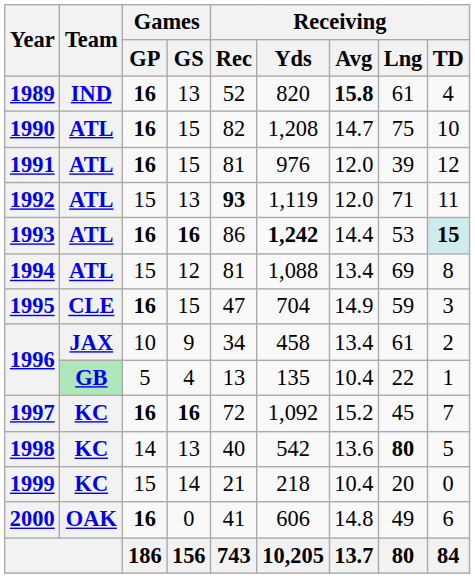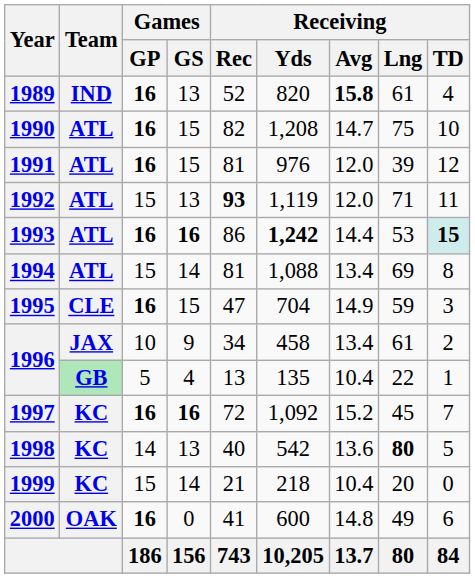1994 | Games / GS: 12 -> 14
2000 | Receiving / Yds: 606 -> 600
